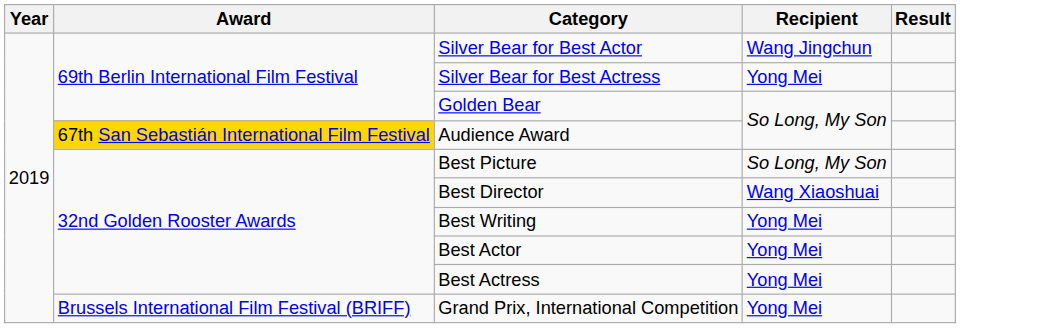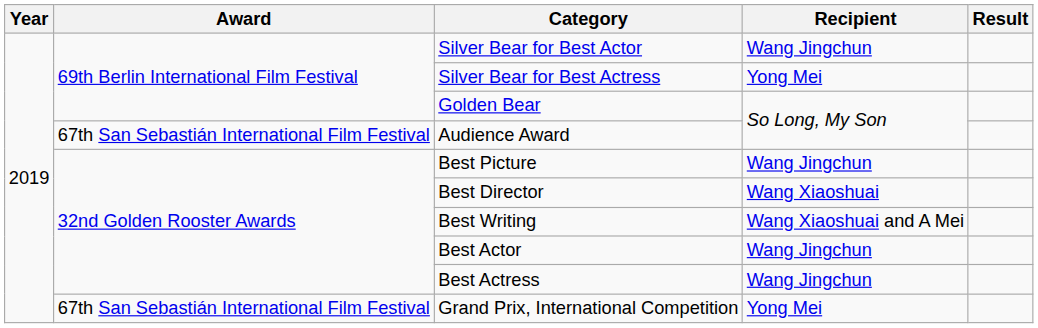Audience Award | Award: gold background -> no background
Best Picture | Recipient: So Long, My Son -> Wang Jingchun
Best Writing | Recipient: Yong Mei -> Wang Xiaoshuai and A Mei
Best Actor | Recipient: Yong Mei -> Wang Jingchun
Best Actress | Recipient: Yong Mei -> Wang Jingchun
Grand Prix, International Competition | Award: Brussels International Film Festival (BRIFF) -> 67th San Sebastián International Film Festival
